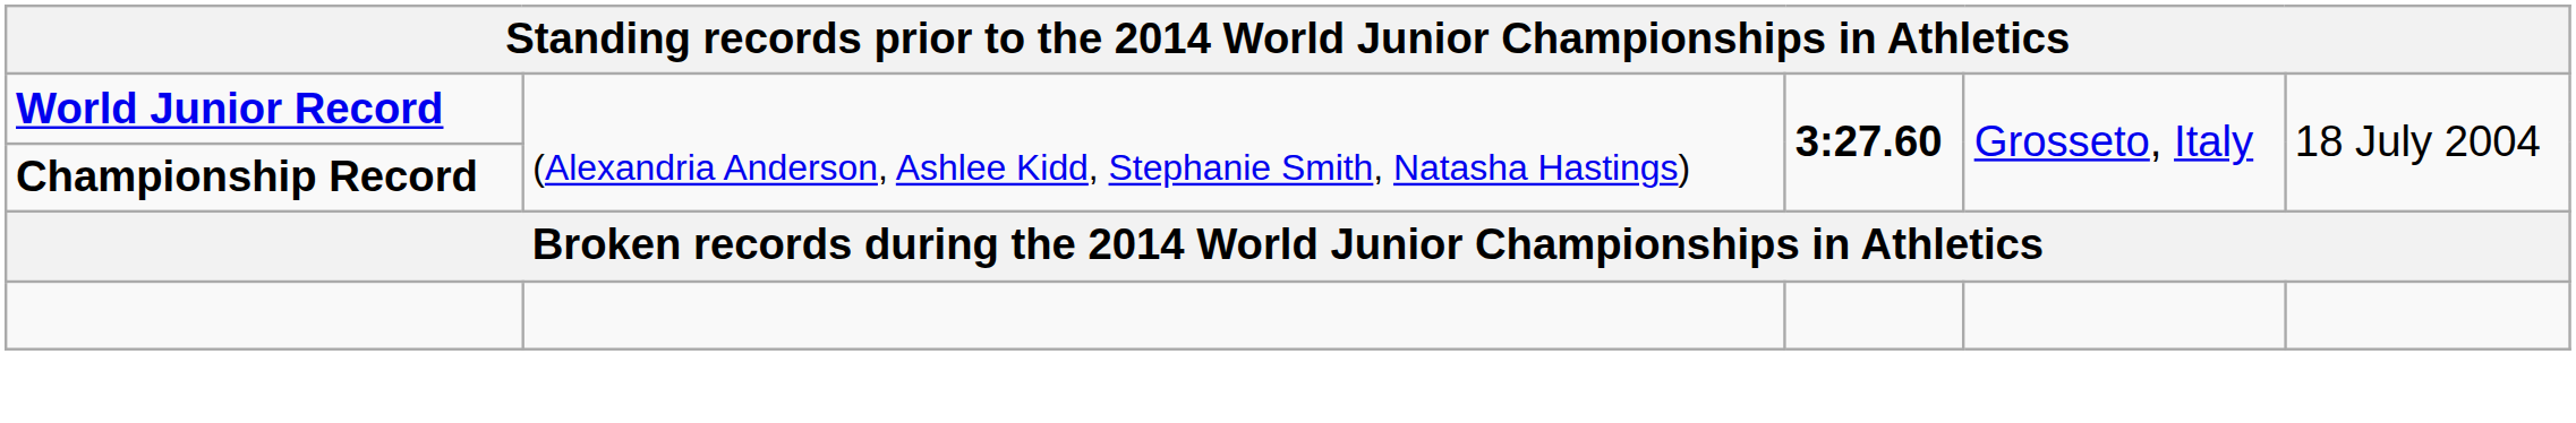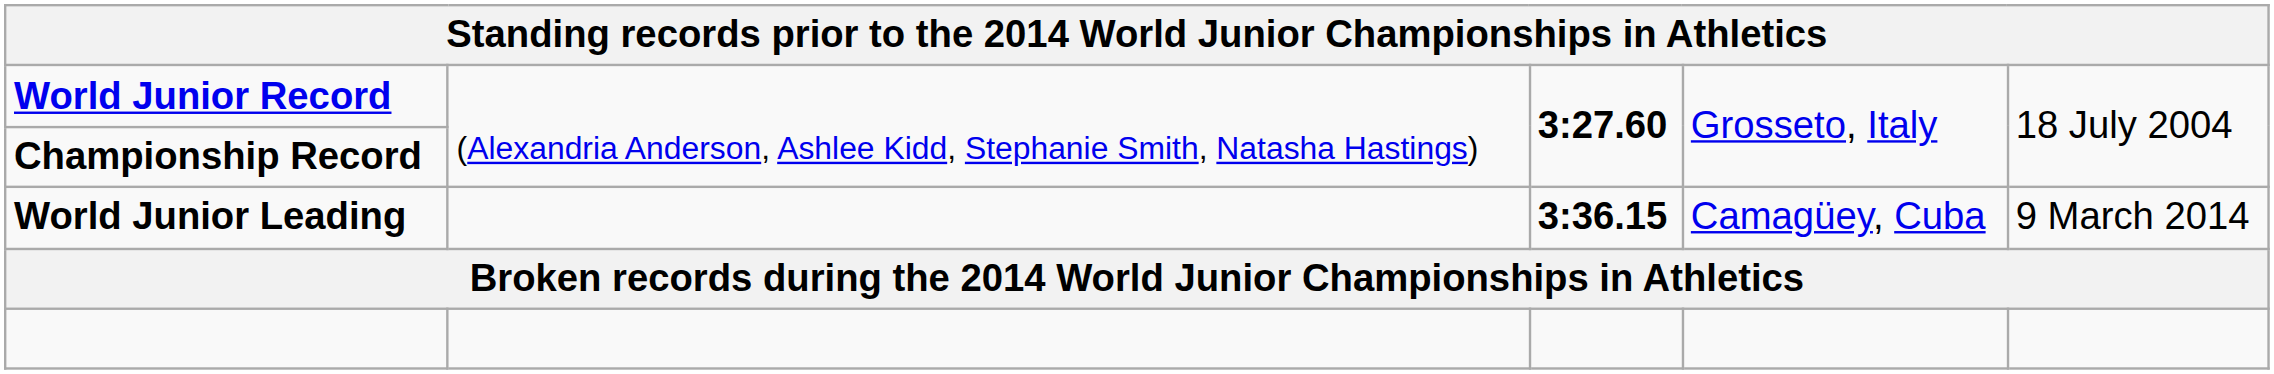+ row: World Junior Leading | 3:36.15 | Camagüey, Cuba | 9 March 2014
